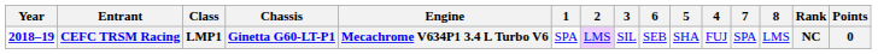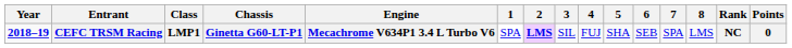columns swapped: 4 <-> 6
CEFC TRSM Racing | 2: normal -> bold
